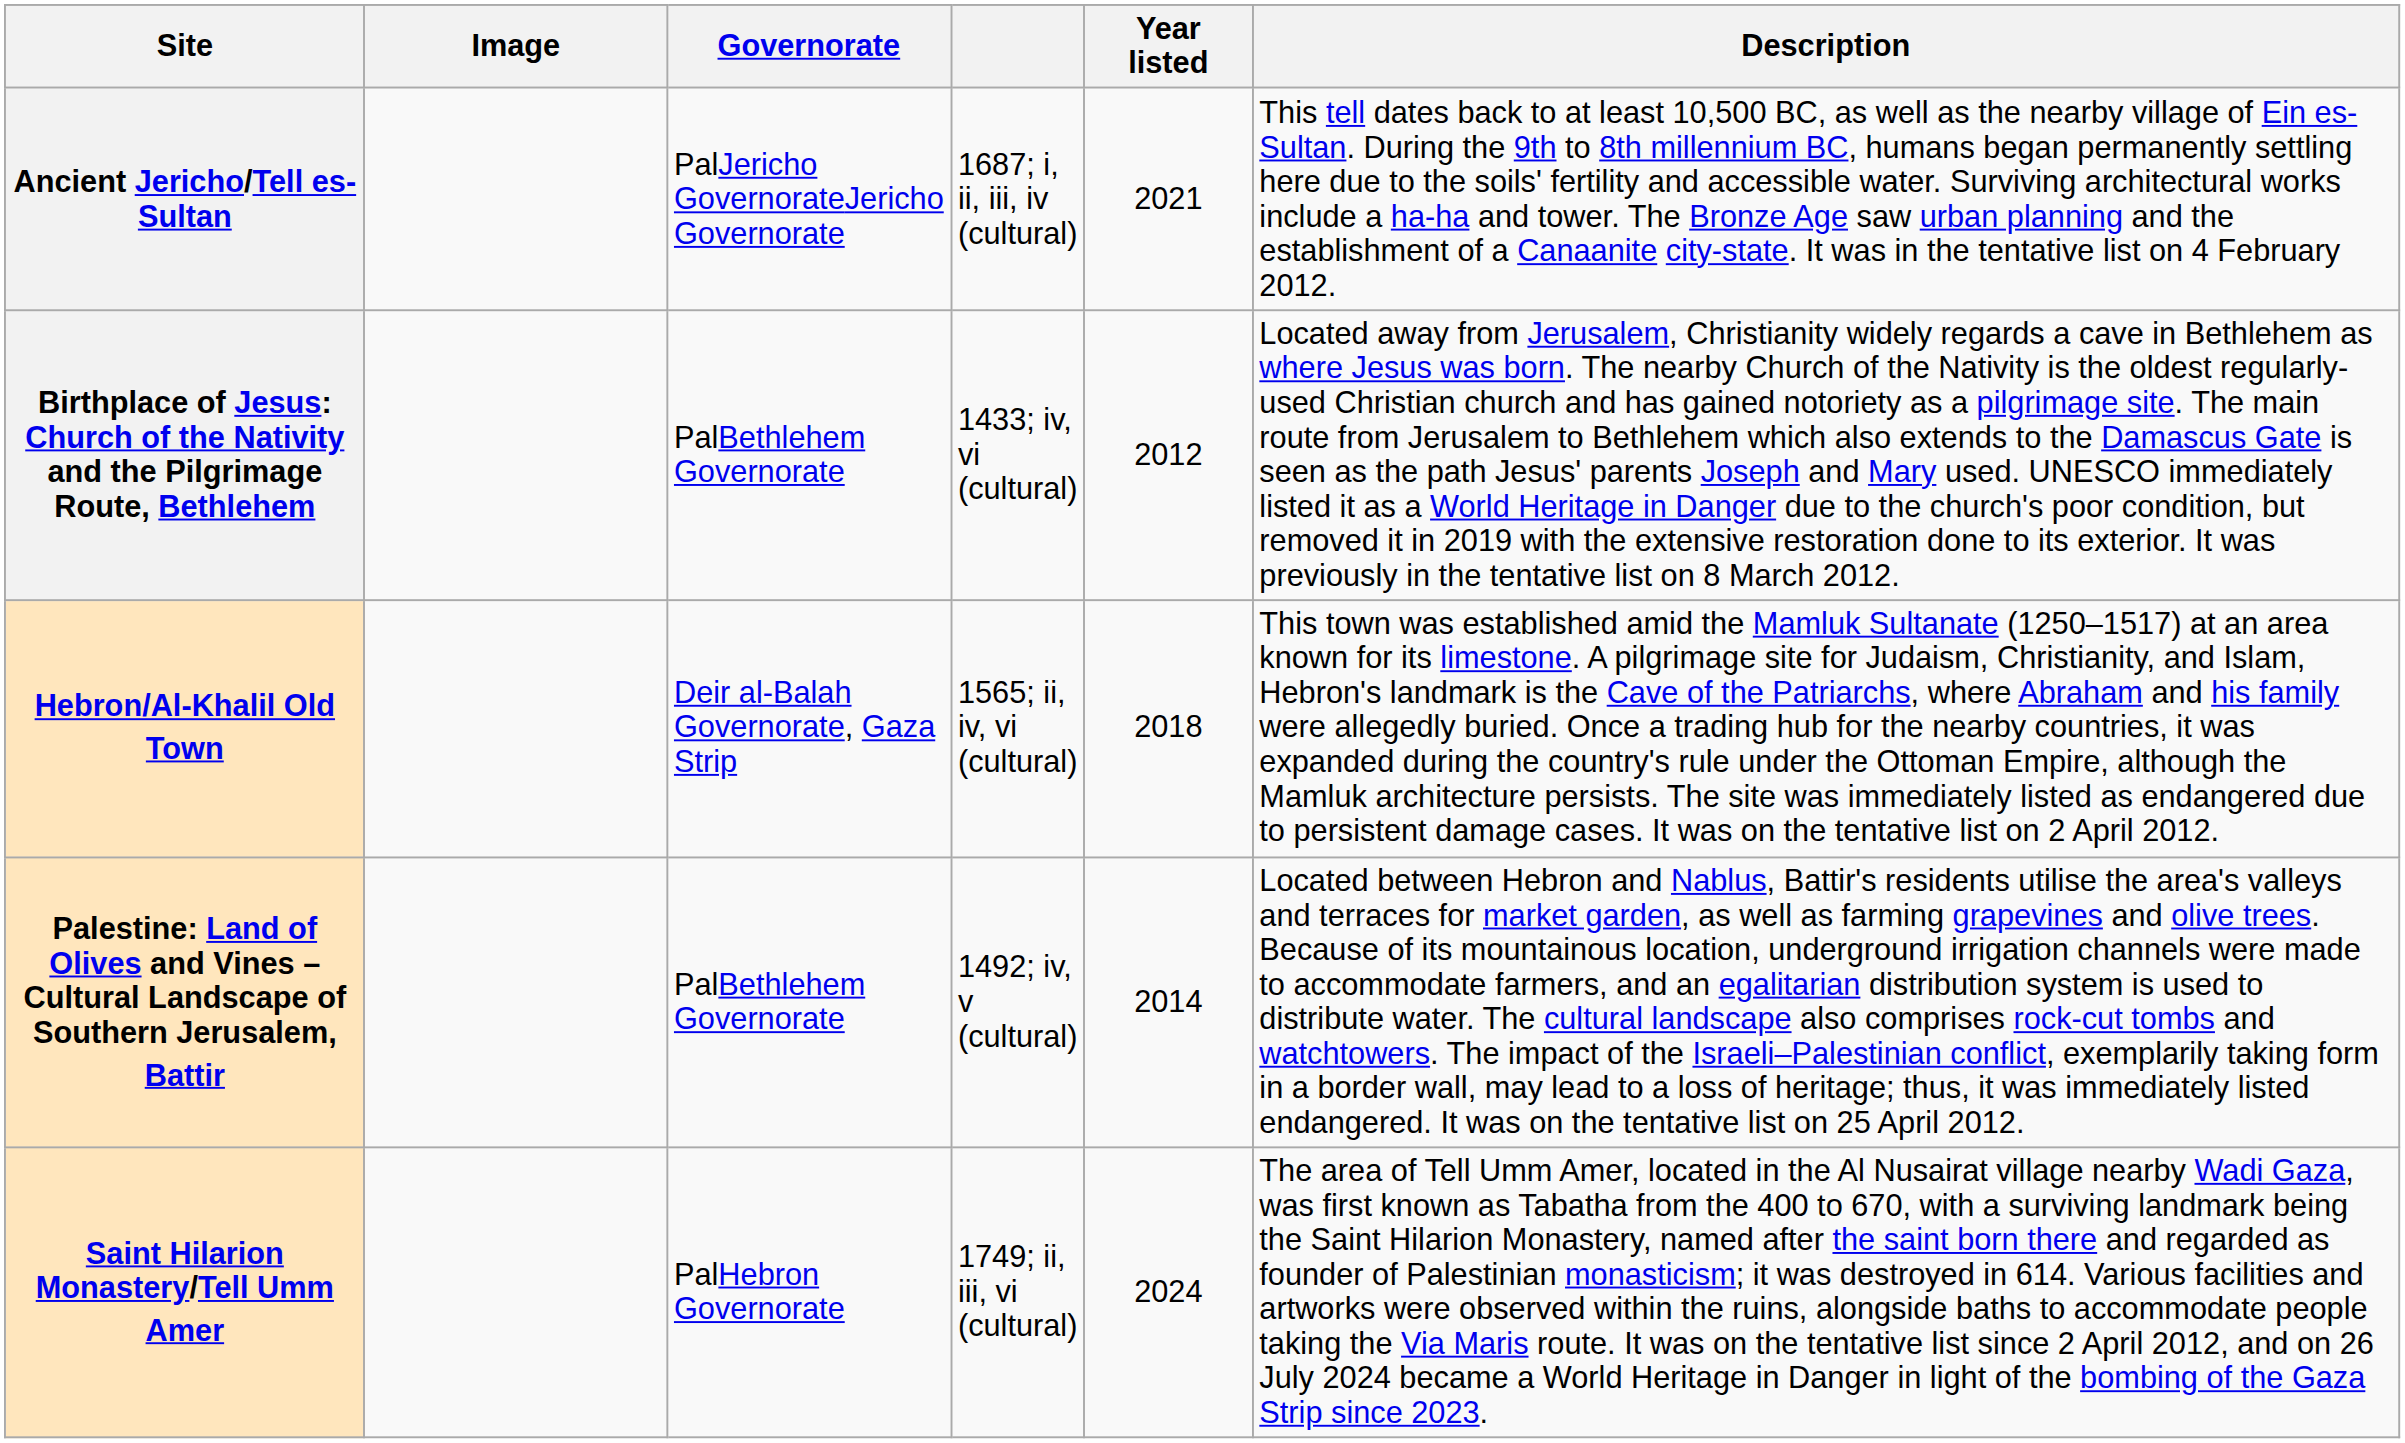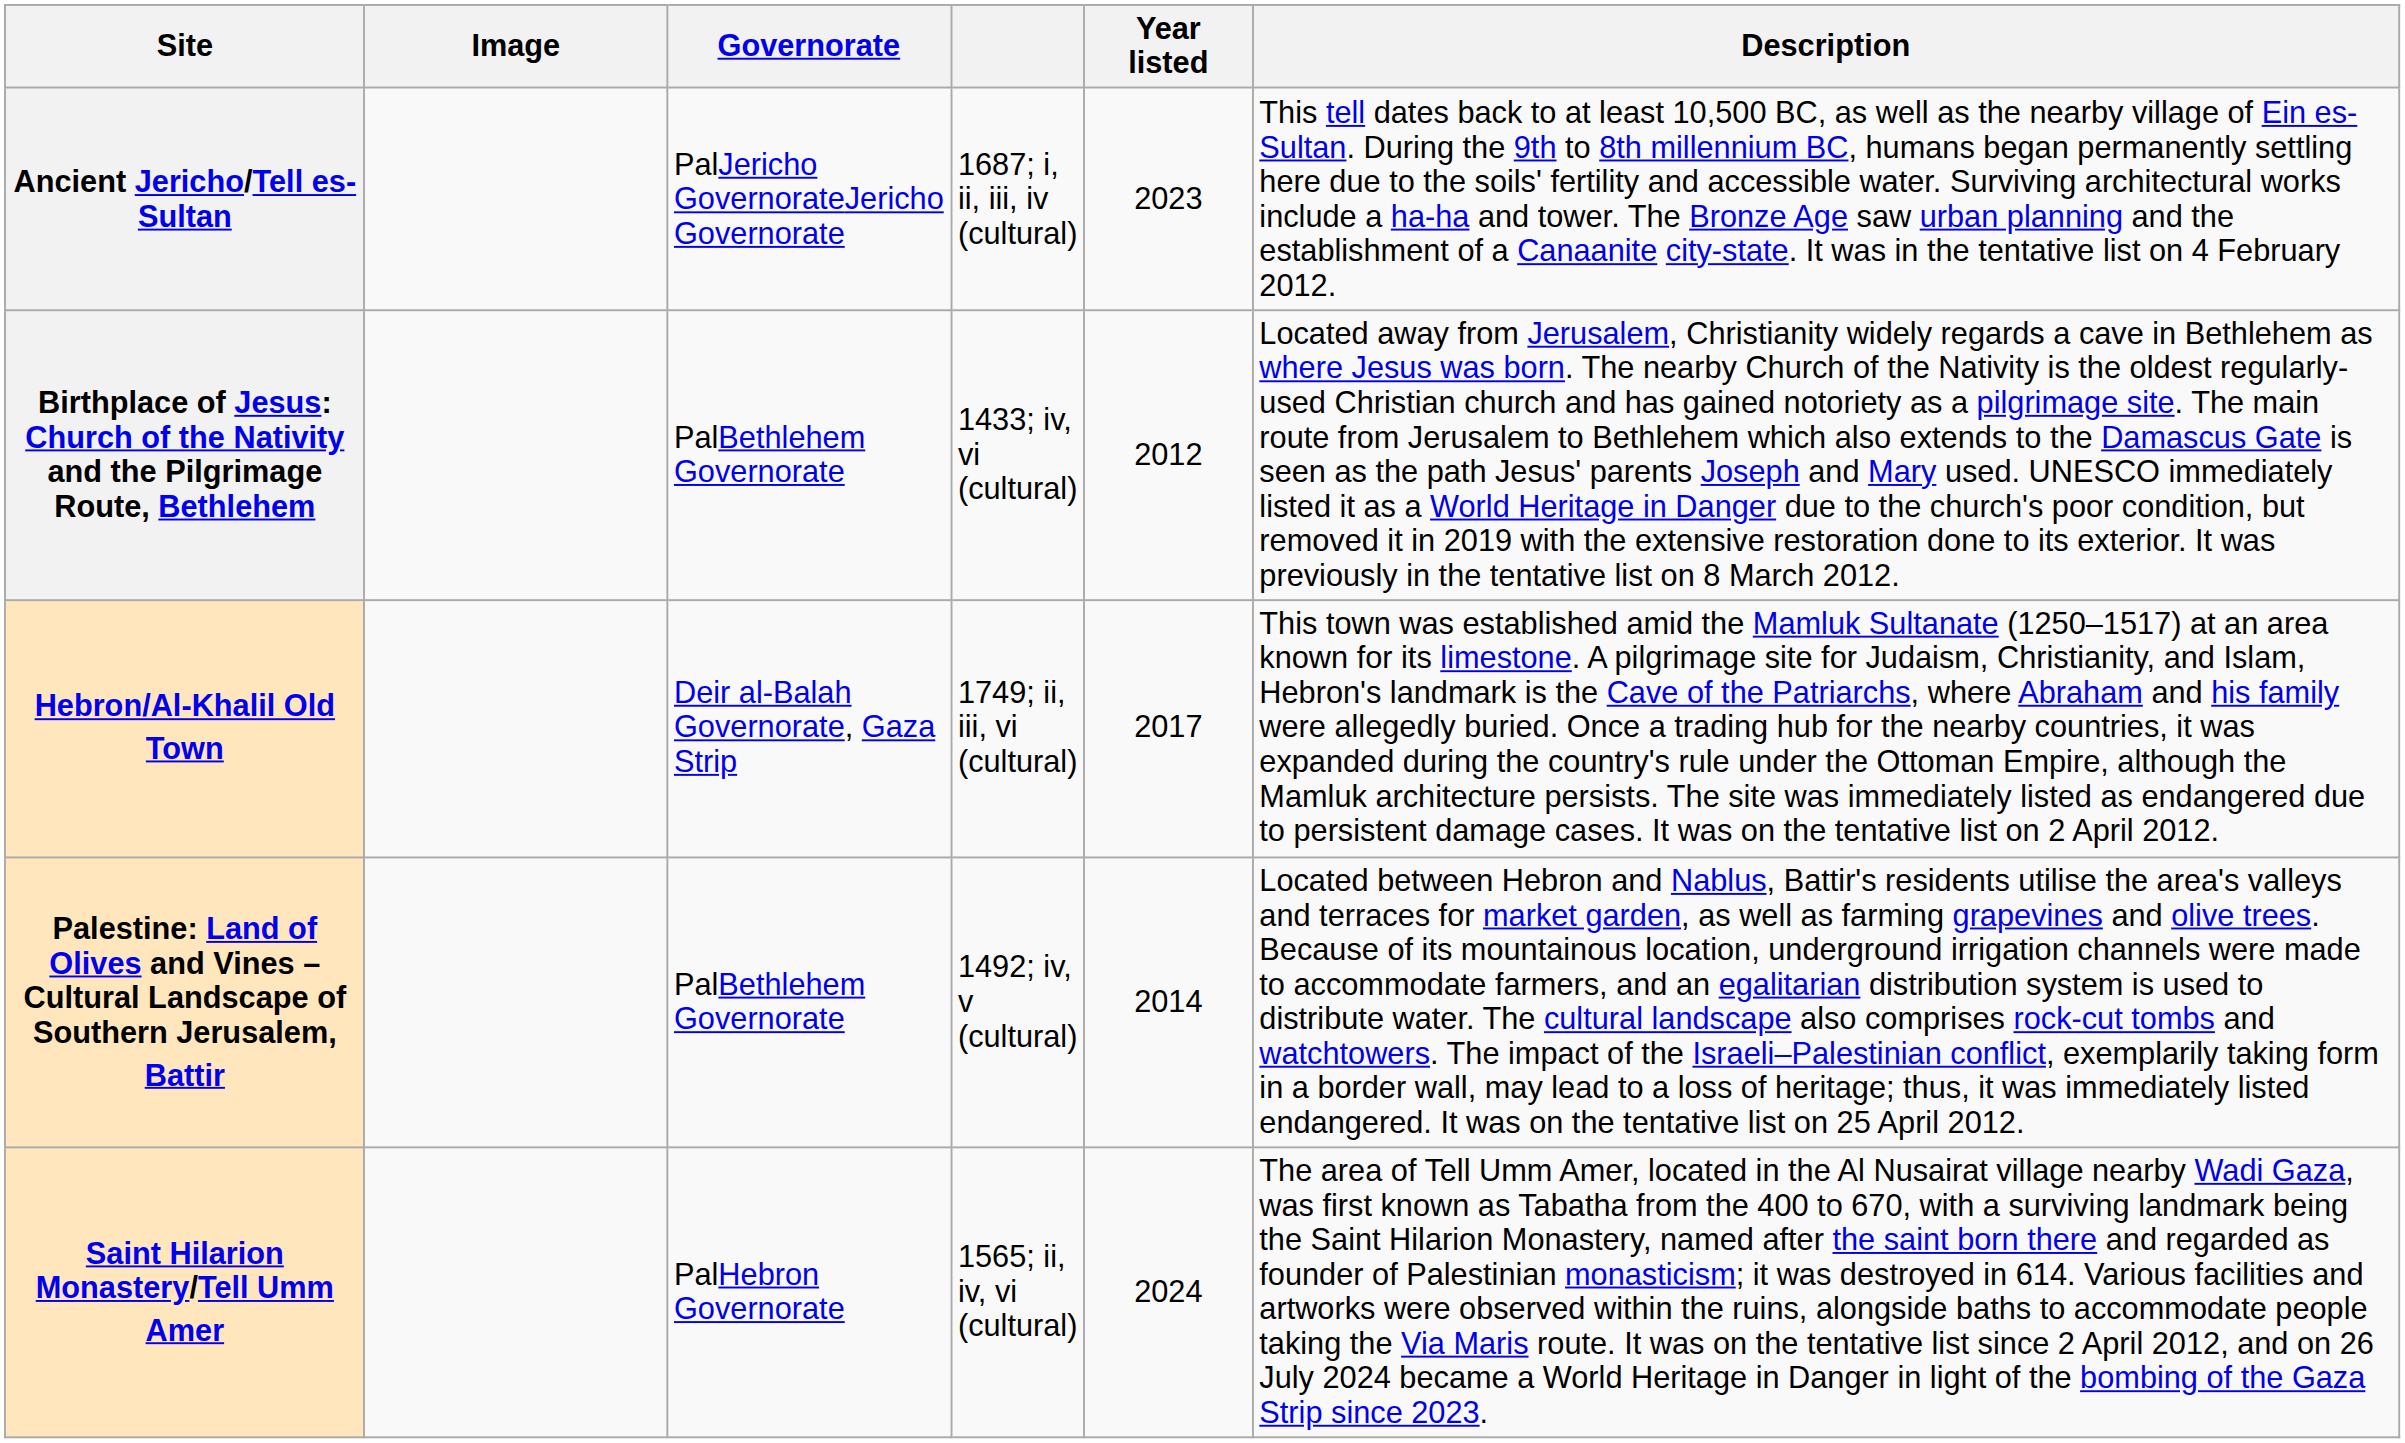Ancient Jericho/Tell es-Sultan | Year listed: 2021 -> 2023
Hebron/Al-Khalil Old Town | column 4: 1565; ii, iv, vi (cultural) -> 1749; ii, iii, vi (cultural)
Hebron/Al-Khalil Old Town | Year listed: 2018 -> 2017
Saint Hilarion Monastery/Tell Umm Amer | column 4: 1749; ii, iii, vi (cultural) -> 1565; ii, iv, vi (cultural)
